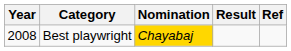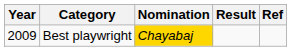Best playwright | Year: 2008 -> 2009
